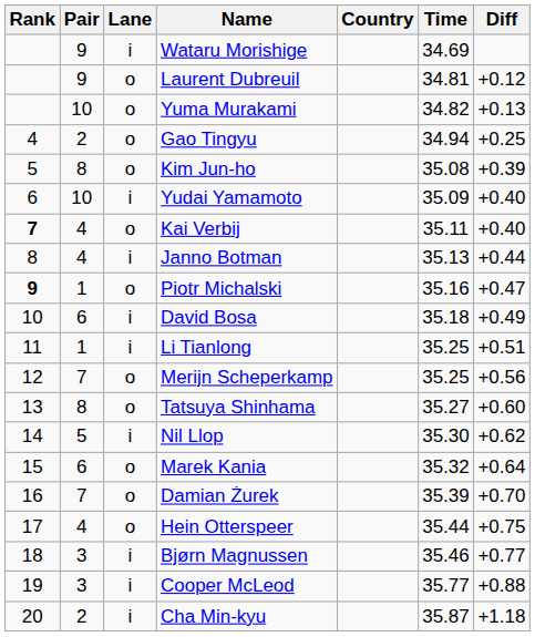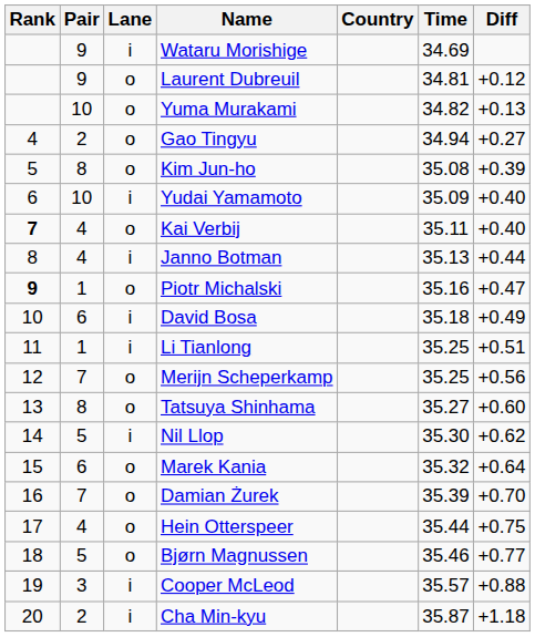Gao Tingyu | Diff: +0.25 -> +0.27
Bjørn Magnussen | Pair: 3 -> 5
Bjørn Magnussen | Lane: i -> o
Cooper McLeod | Time: 35.77 -> 35.57
